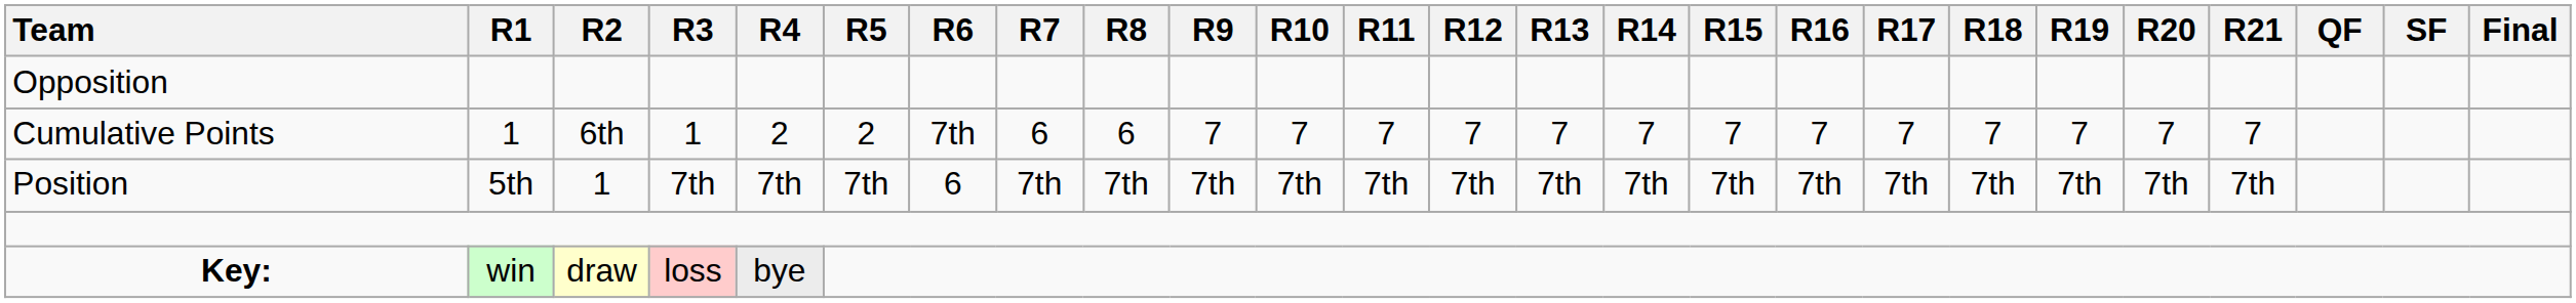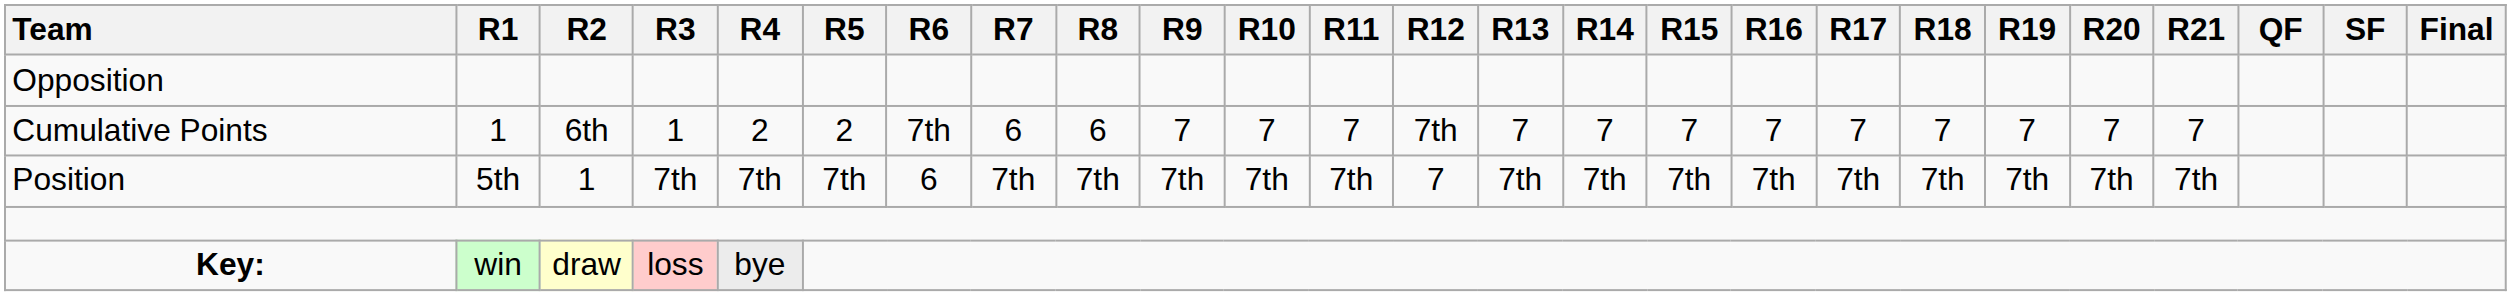Cumulative Points | R12: 7 -> 7th
Position | R12: 7th -> 7
